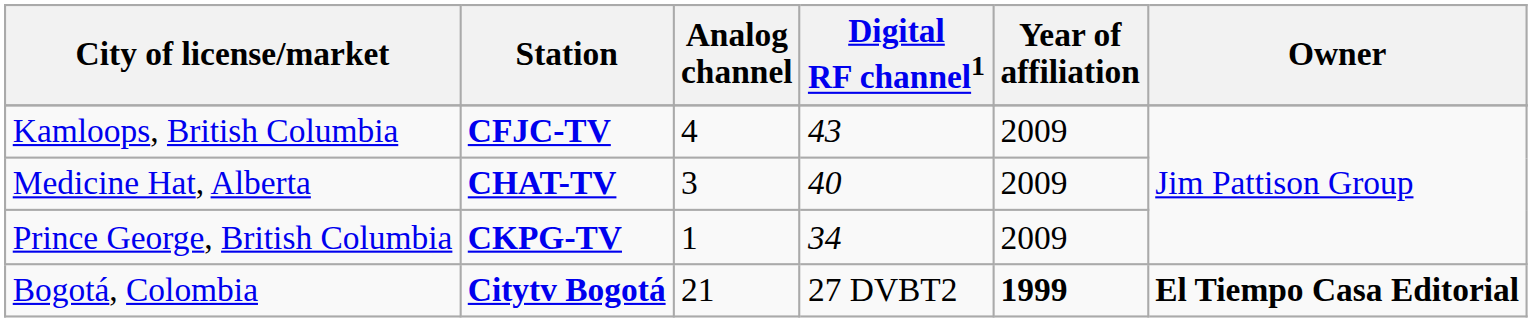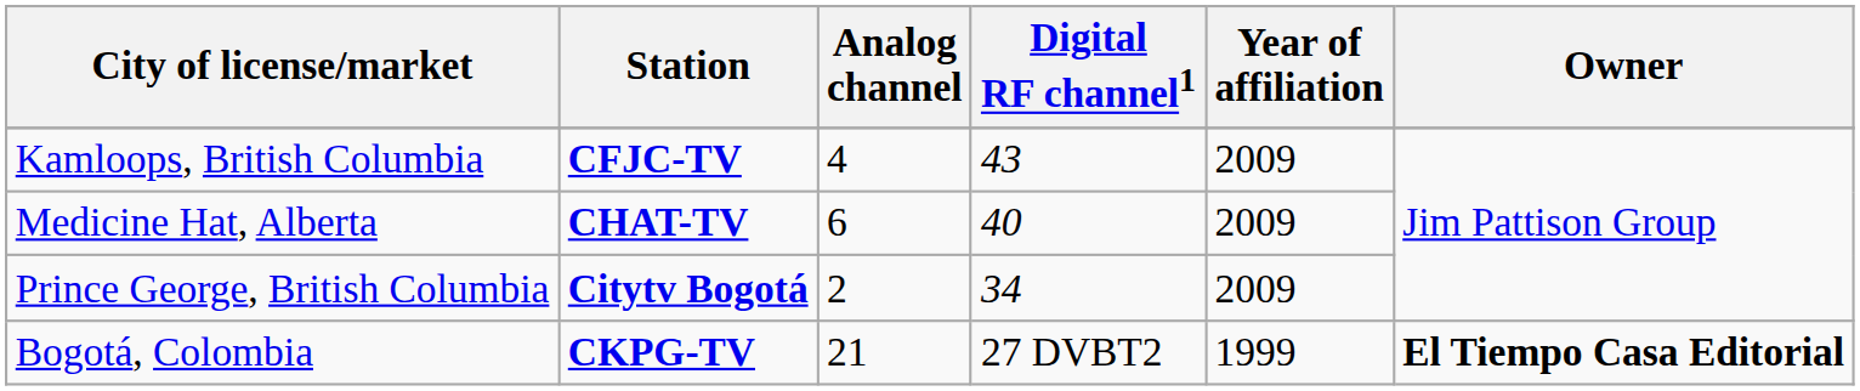Medicine Hat, Alberta | Analog channel: 3 -> 6
Prince George, British Columbia | Station: CKPG-TV -> Citytv Bogotá
Prince George, British Columbia | Analog channel: 1 -> 2
Bogotá, Colombia | Station: Citytv Bogotá -> CKPG-TV
Bogotá, Colombia | Year of affiliation: bold -> normal
